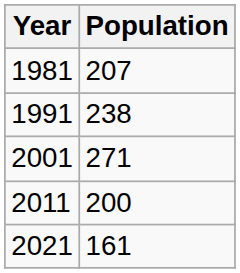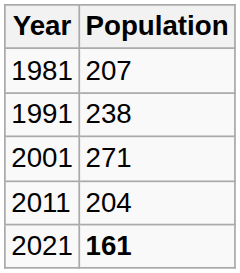2011 | Population: 200 -> 204
2021 | Population: normal -> bold
